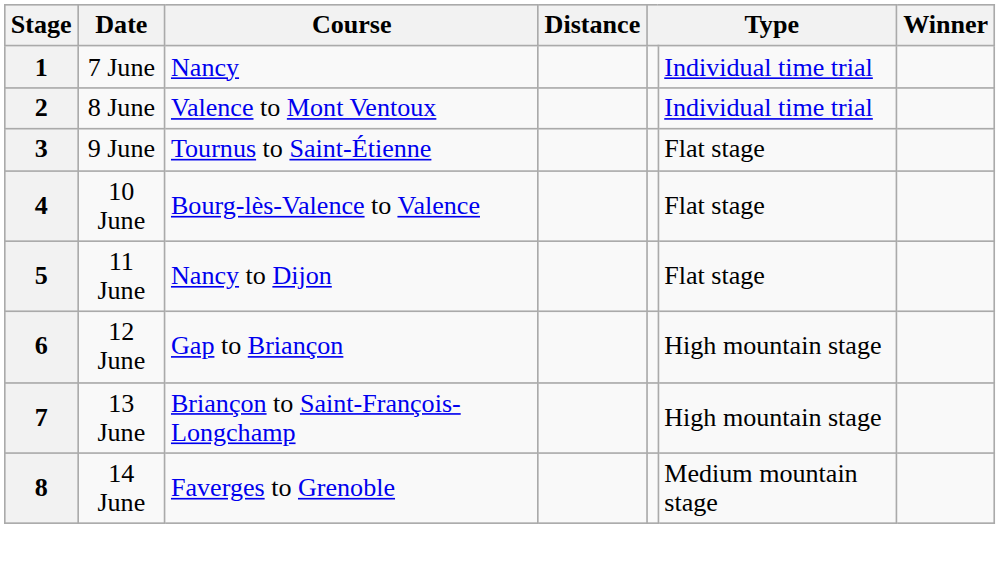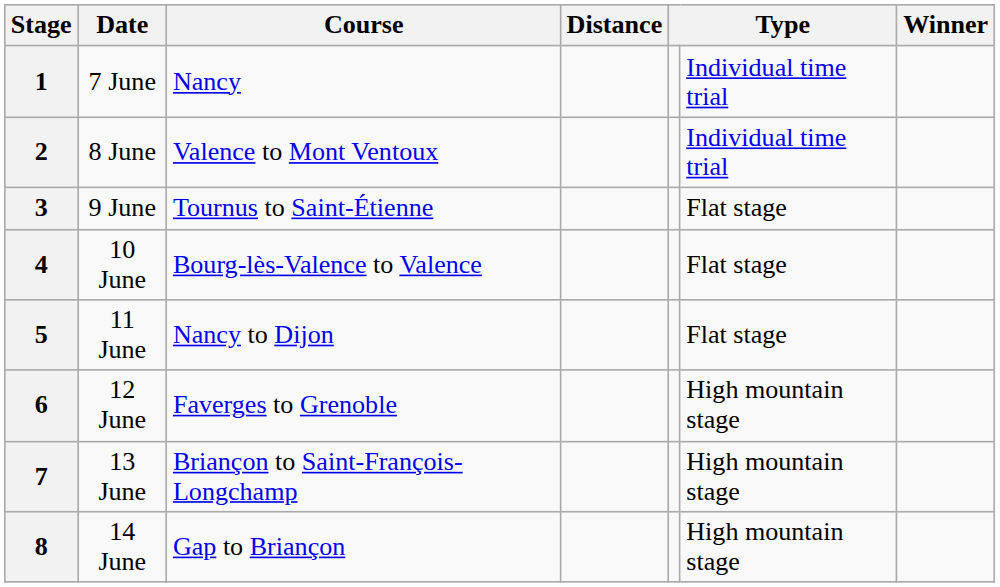6 | Course: Gap to Briançon -> Faverges to Grenoble
8 | Course: Faverges to Grenoble -> Gap to Briançon
8 | column 6: Medium mountain stage -> High mountain stage
